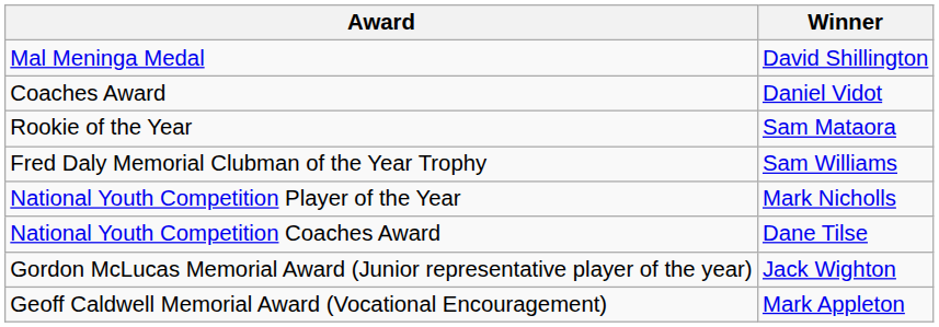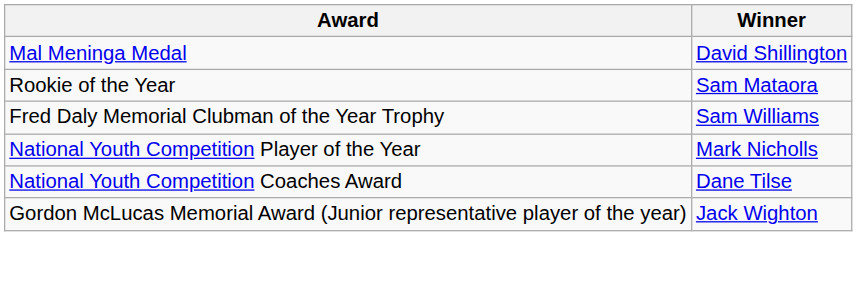- row: Coaches Award | Daniel Vidot
- row: Geoff Caldwell Memorial Award (Vocational Encouragement) | Mark Appleton
